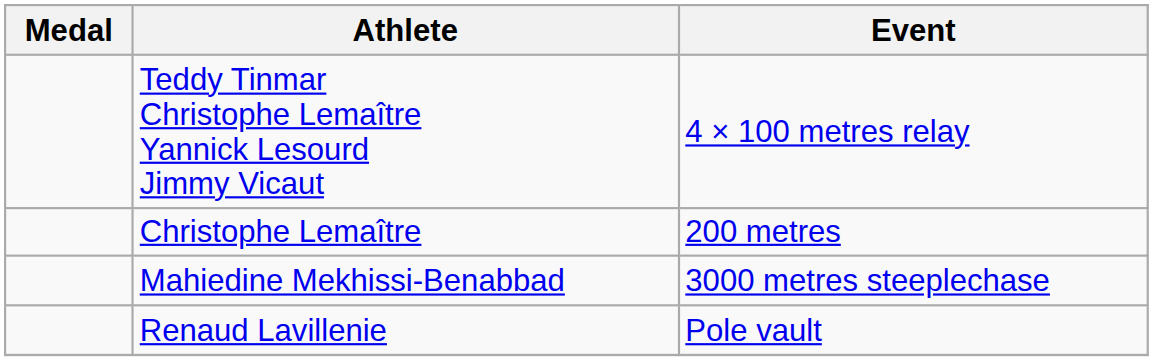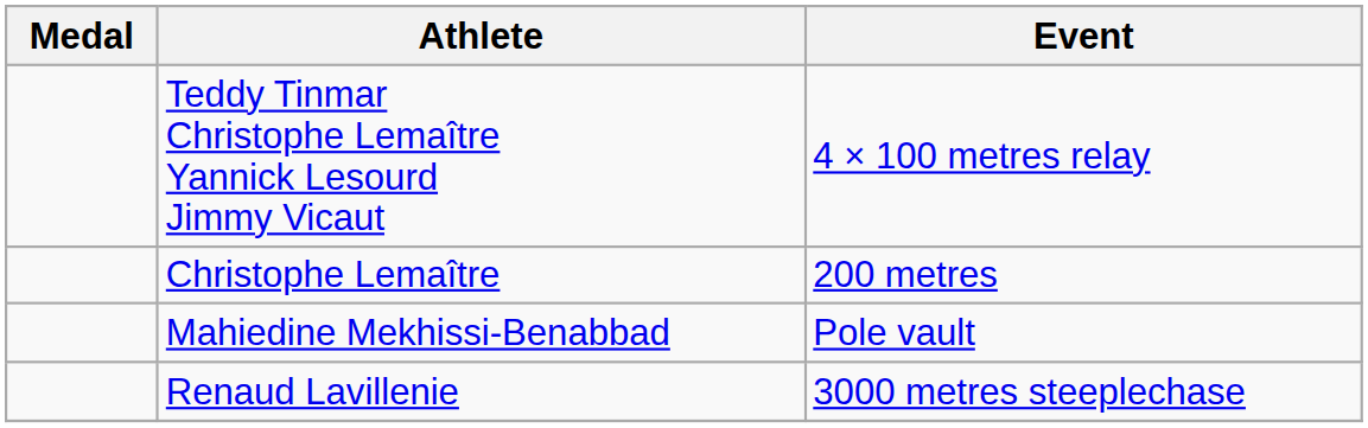Mahiedine Mekhissi-Benabbad | Event: 3000 metres steeplechase -> Pole vault
Renaud Lavillenie | Event: Pole vault -> 3000 metres steeplechase
